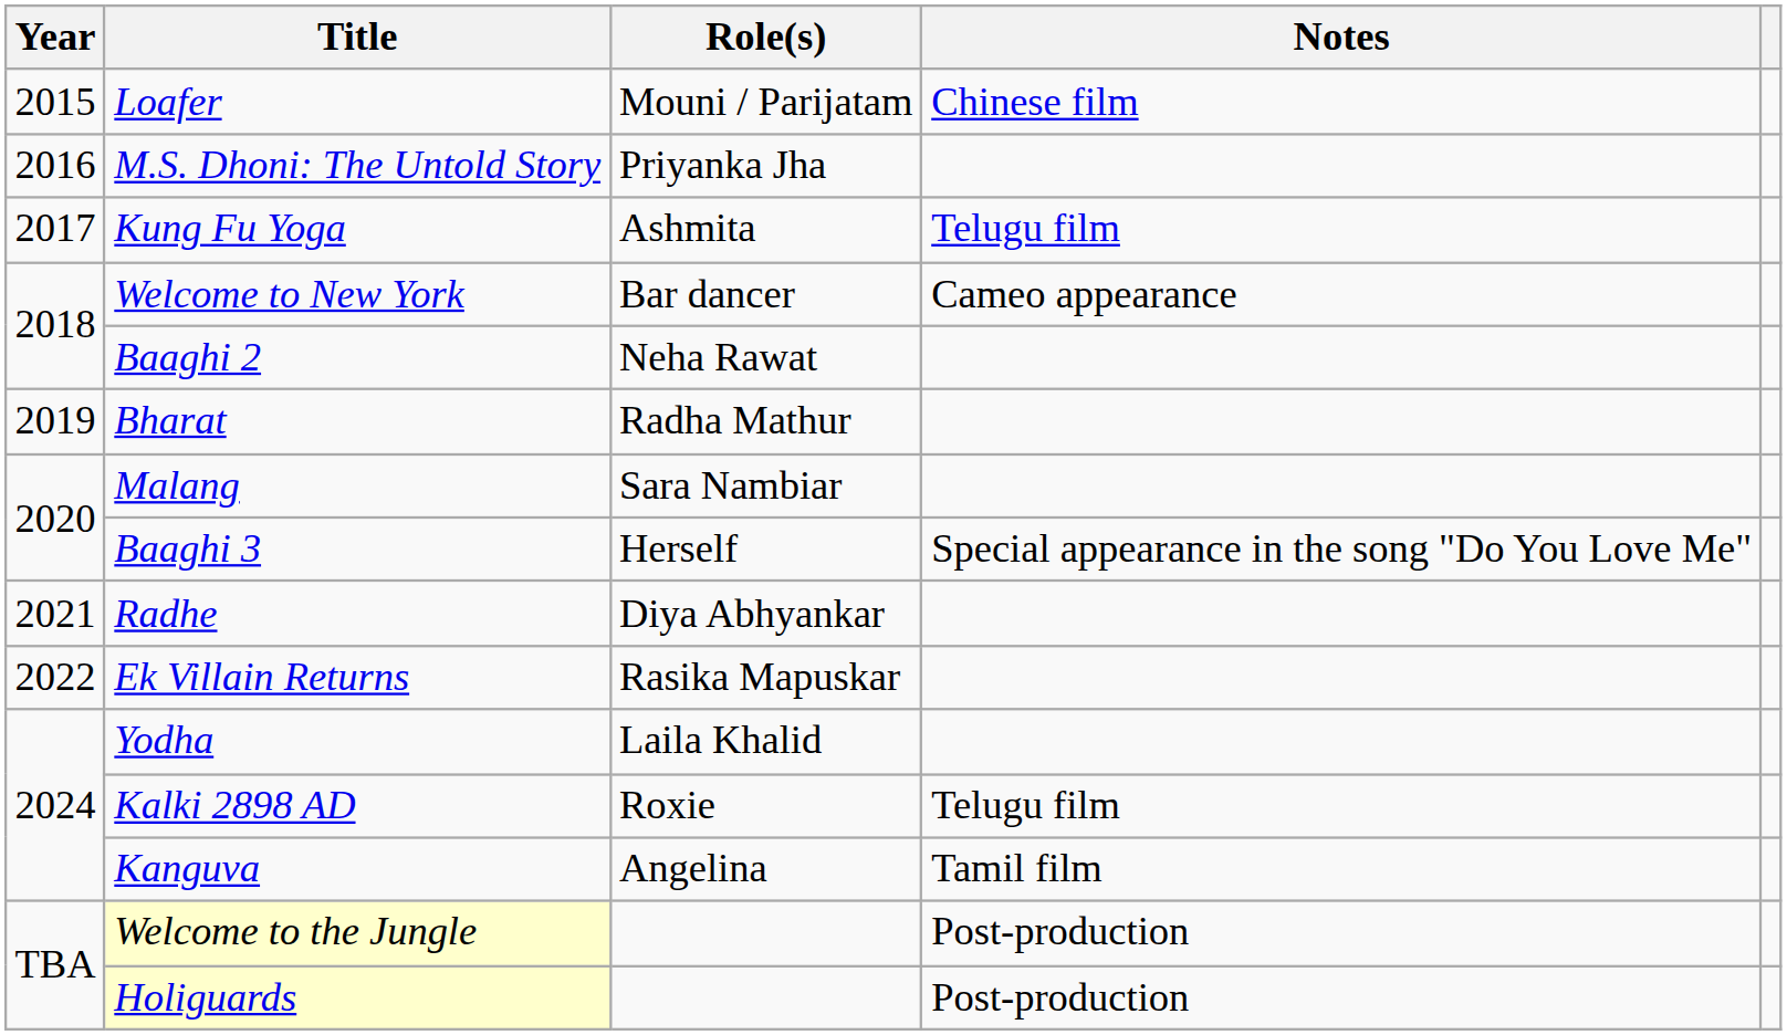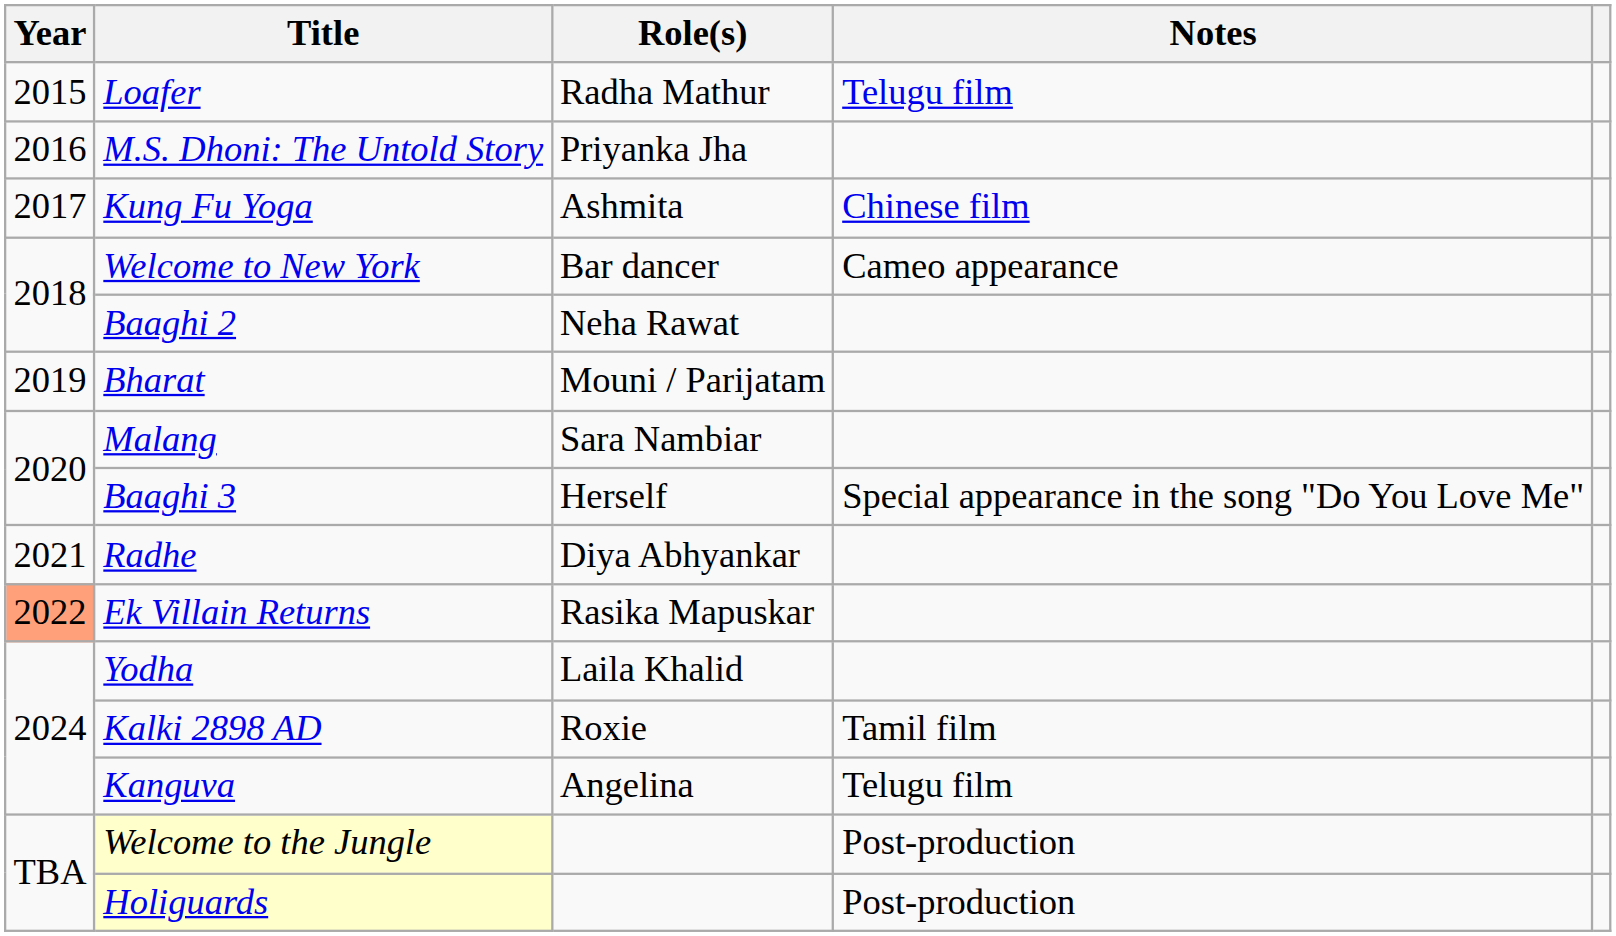Loafer | Role(s): Mouni / Parijatam -> Radha Mathur
Loafer | Notes: Chinese film -> Telugu film
Kung Fu Yoga | Notes: Telugu film -> Chinese film
Bharat | Role(s): Radha Mathur -> Mouni / Parijatam
Ek Villain Returns | Year: no background -> lightsalmon background
Kalki 2898 AD | Notes: Telugu film -> Tamil film
Kanguva | Notes: Tamil film -> Telugu film
